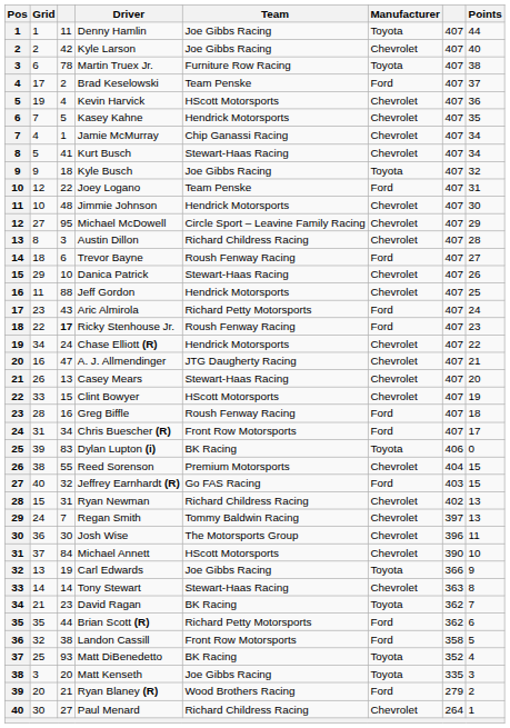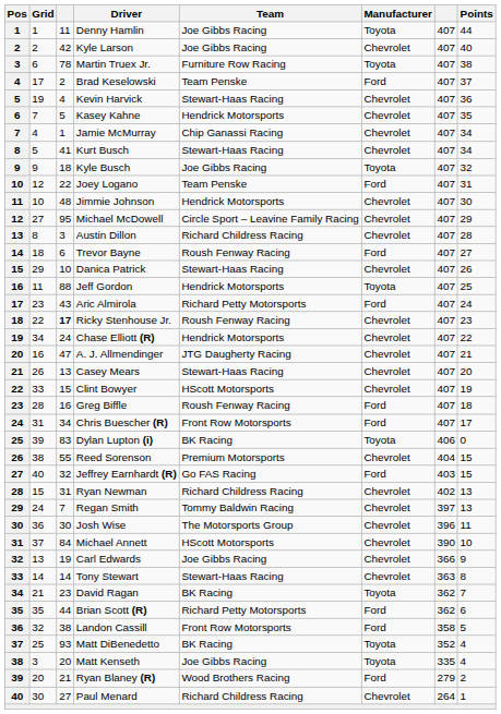Kevin Harvick | Team: HScott Motorsports -> Stewart-Haas Racing
Jeff Gordon | Manufacturer: Chevrolet -> Toyota
Ricky Stenhouse Jr. | Manufacturer: Ford -> Chevrolet
Carl Edwards | Manufacturer: Toyota -> Chevrolet
Matt Kenseth | Points: 3 -> 4
